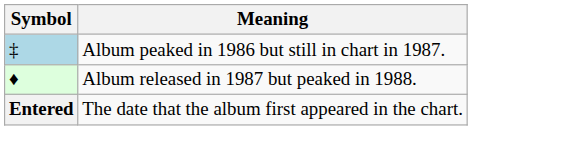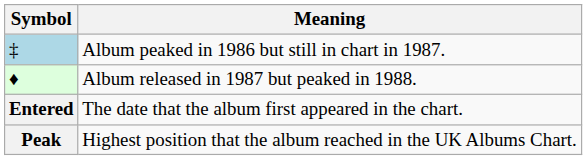+ row: Peak | Highest position that the album reached in the UK Albums Chart.
